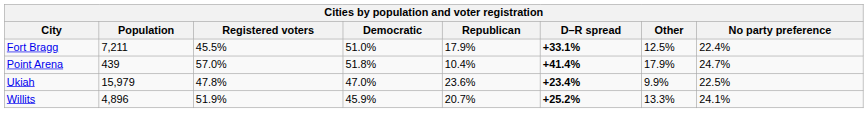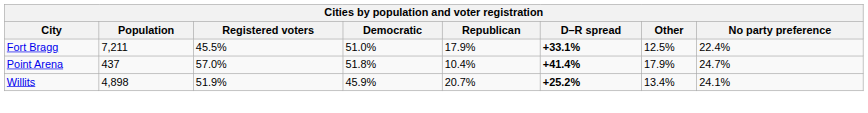Point Arena | Population: 439 -> 437
- row: Ukiah | 15,979 | 47.8% | 47.0% | 23.6% | +23.4% | 9.9% | 22.5%
Willits | Population: 4,896 -> 4,898
Willits | Other: 13.3% -> 13.4%
